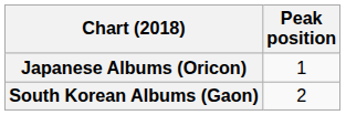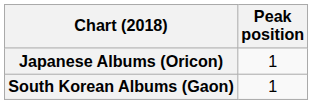South Korean Albums (Gaon) | Peak position: 2 -> 1
